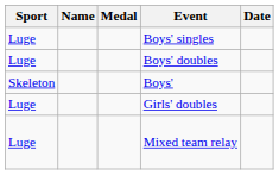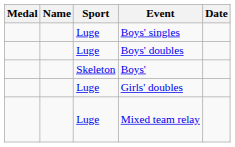columns swapped: Medal <-> Sport
